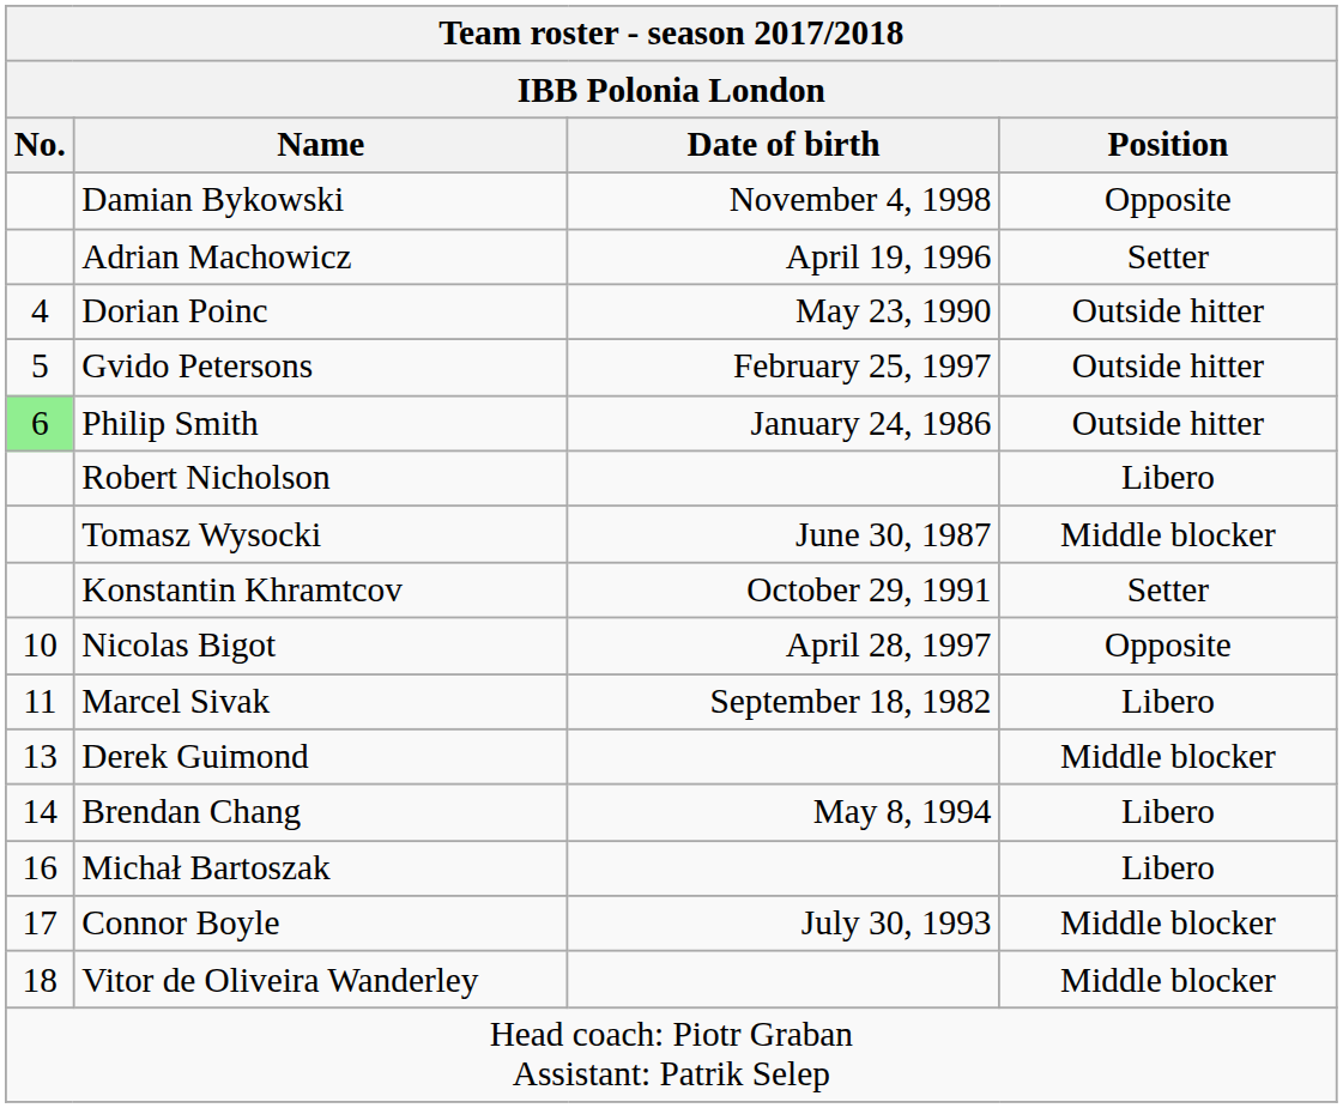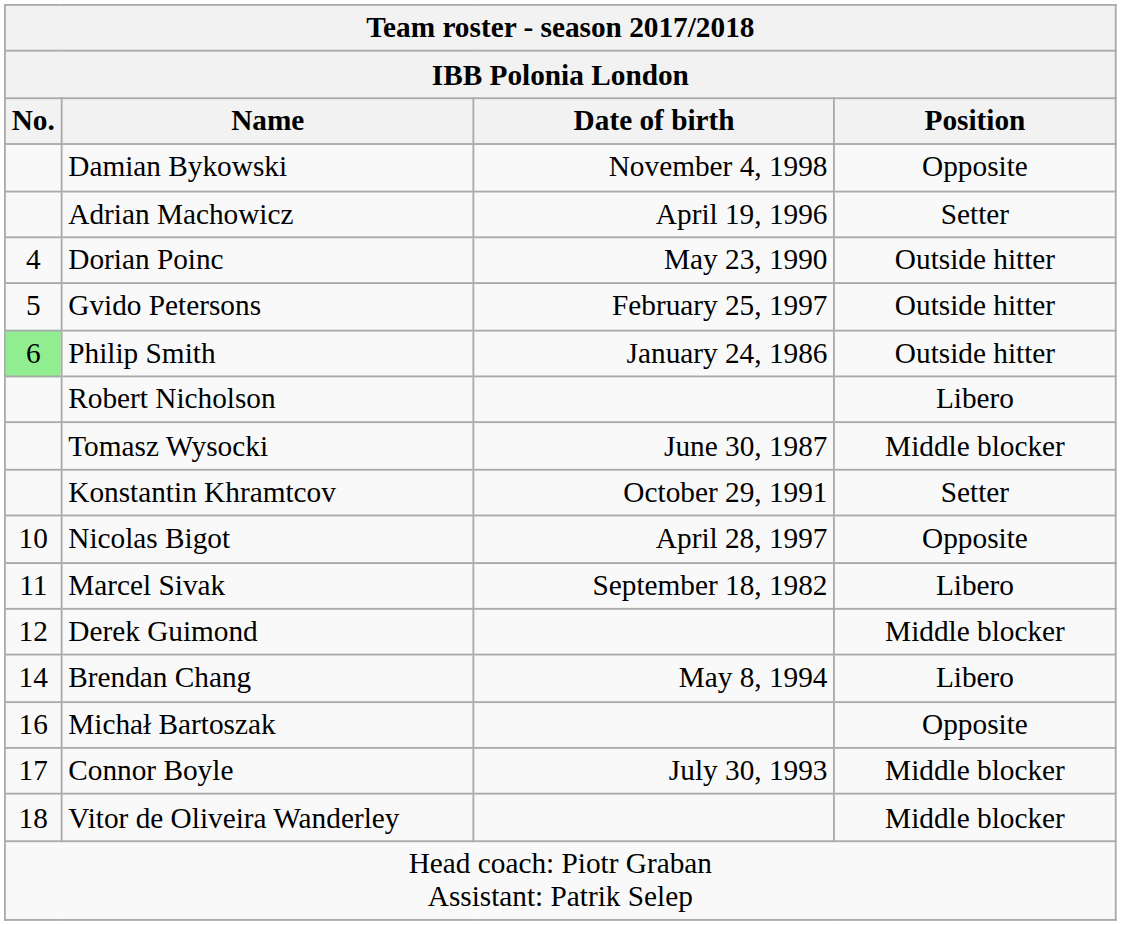Derek Guimond | No.: 13 -> 12
Michał Bartoszak | Position: Libero -> Opposite
